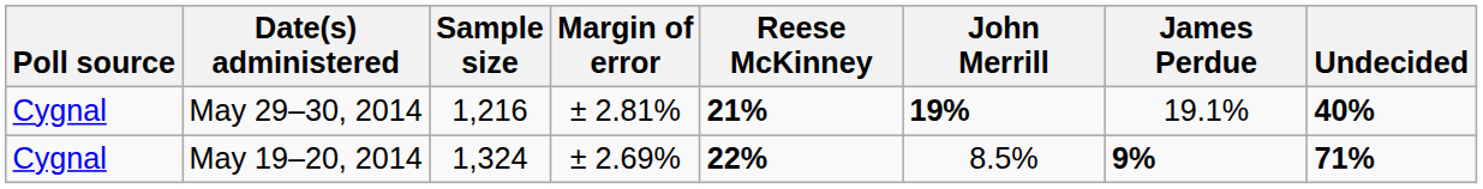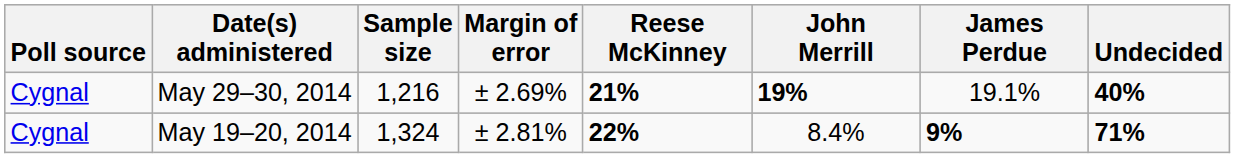May 29–30, 2014 | Margin of error: ± 2.81% -> ± 2.69%
May 19–20, 2014 | Margin of error: ± 2.69% -> ± 2.81%
May 19–20, 2014 | John Merrill: 8.5% -> 8.4%
